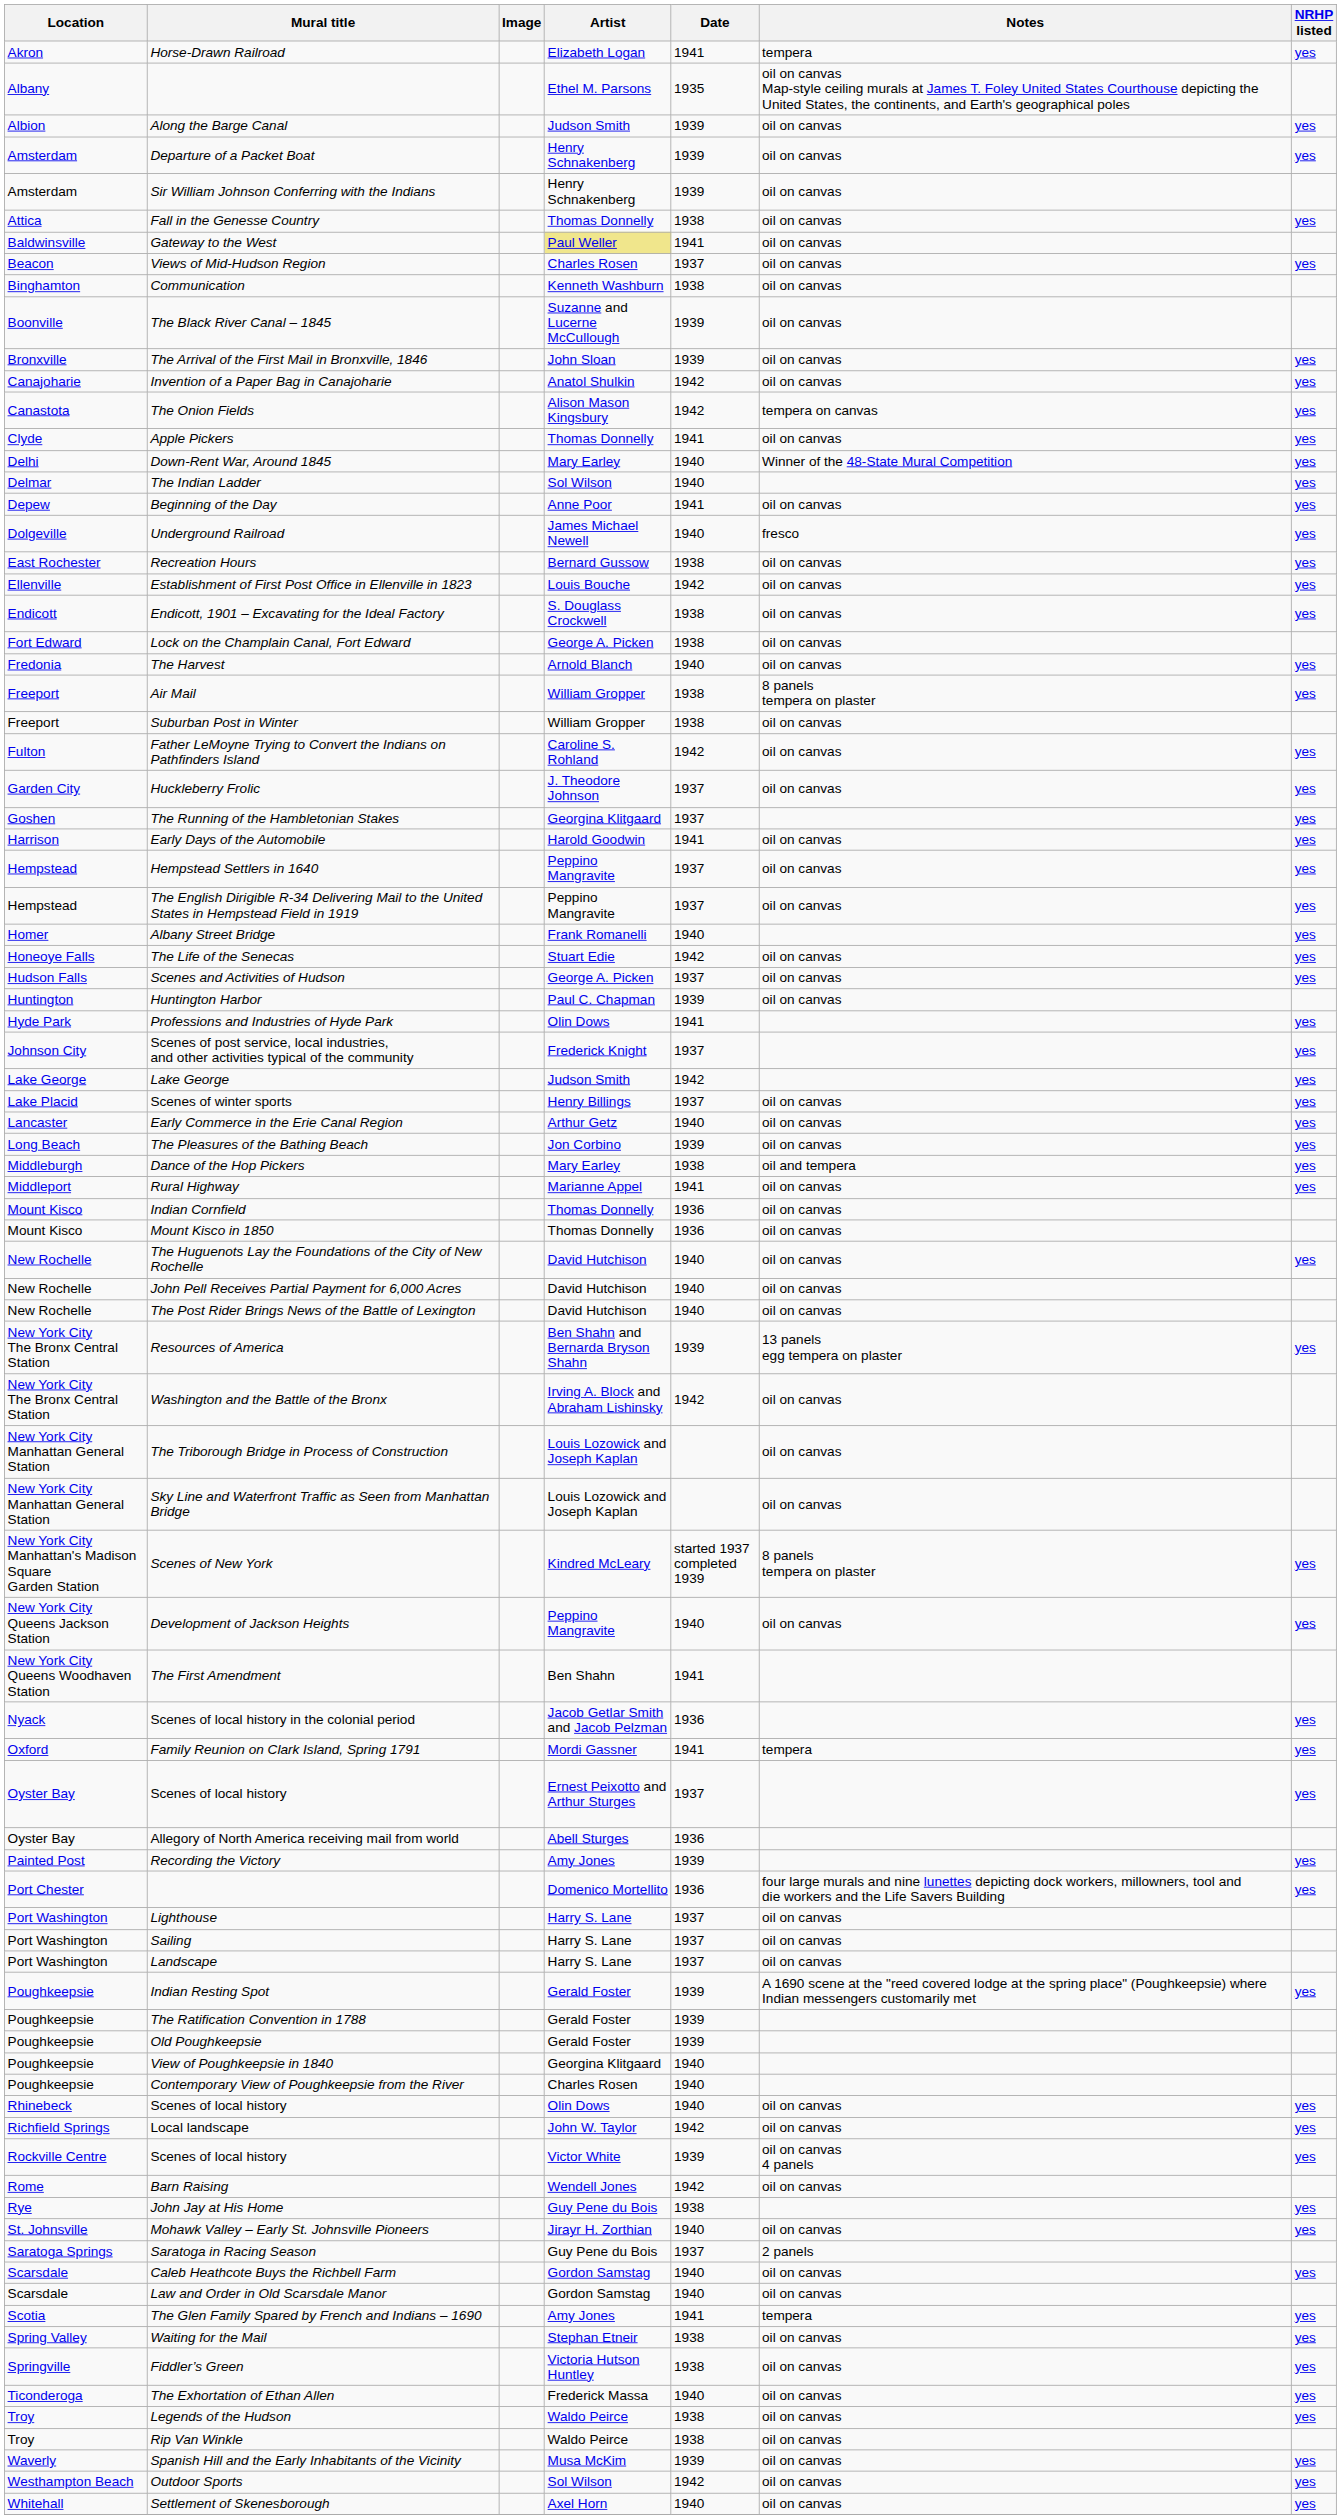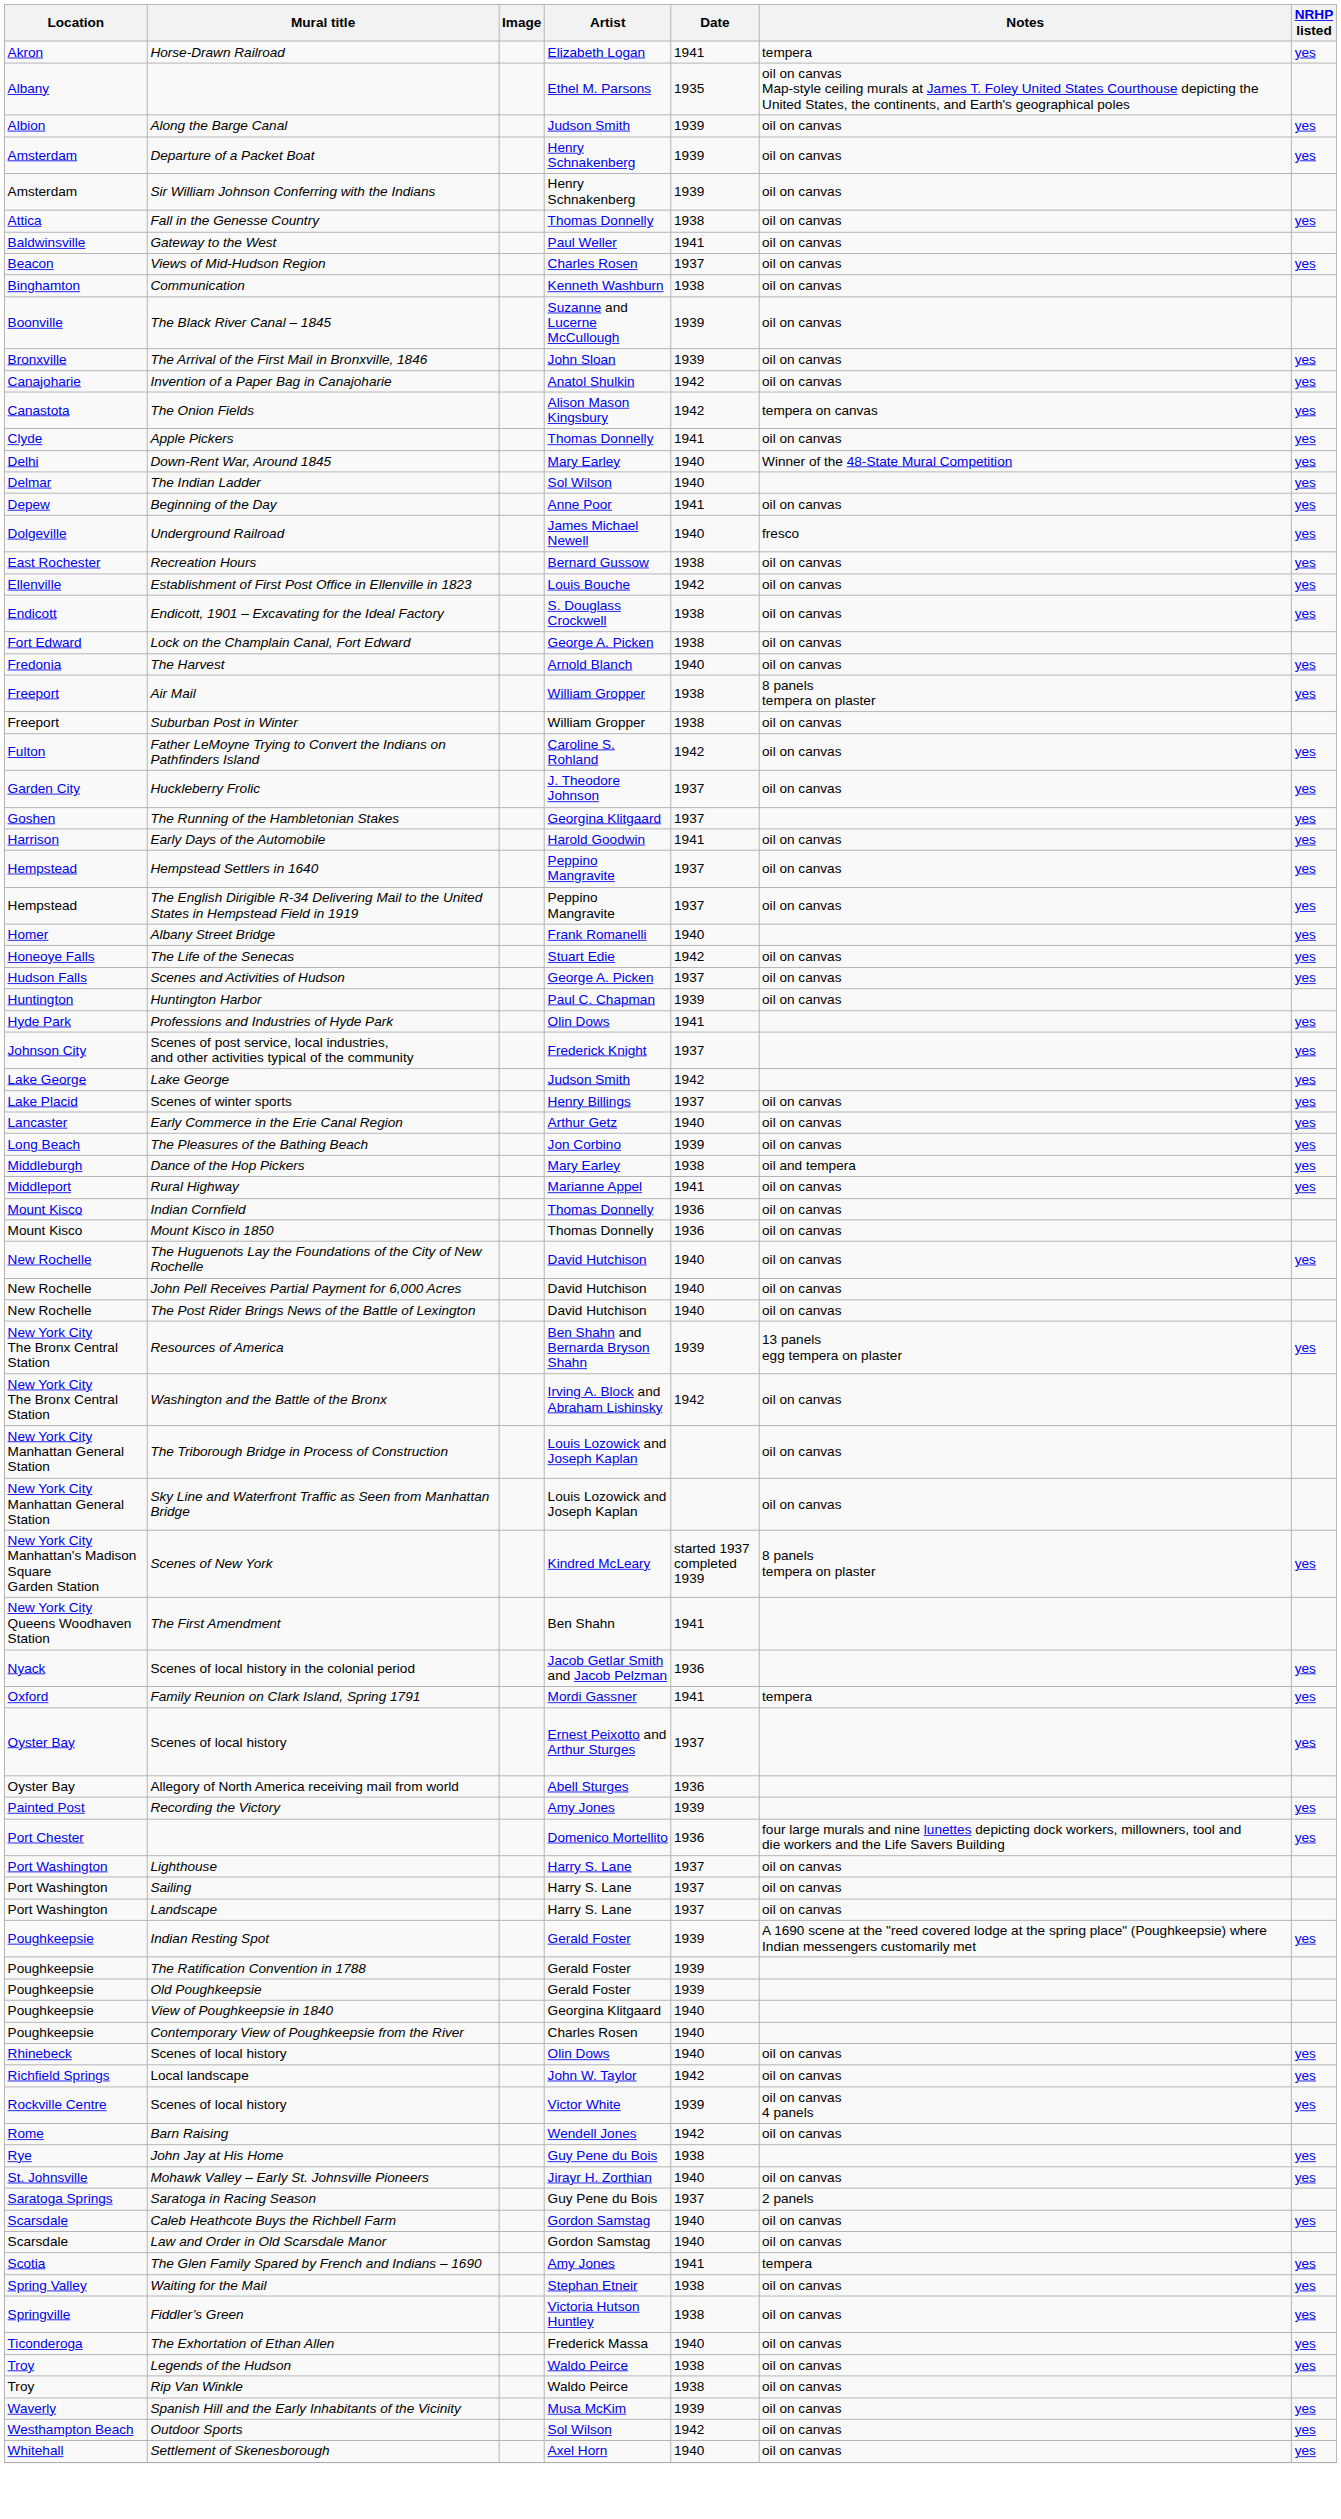Gateway to the West | Artist: khaki background -> no background
- row: New York City Queens Jackson Station | Development of Jackson Heights | Peppino Mangravite | 1940 | oil on canvas | yes
